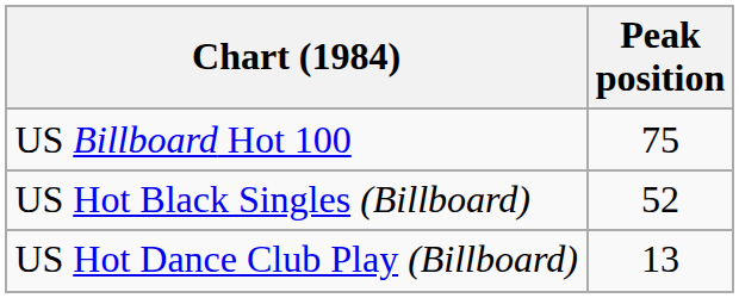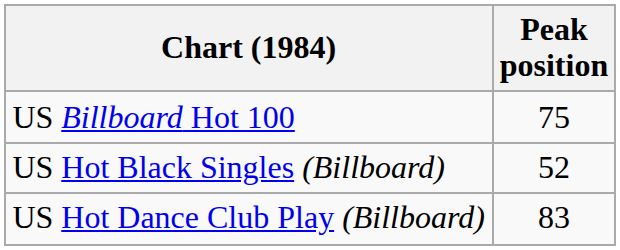US Hot Dance Club Play (Billboard) | Peak position: 13 -> 83
